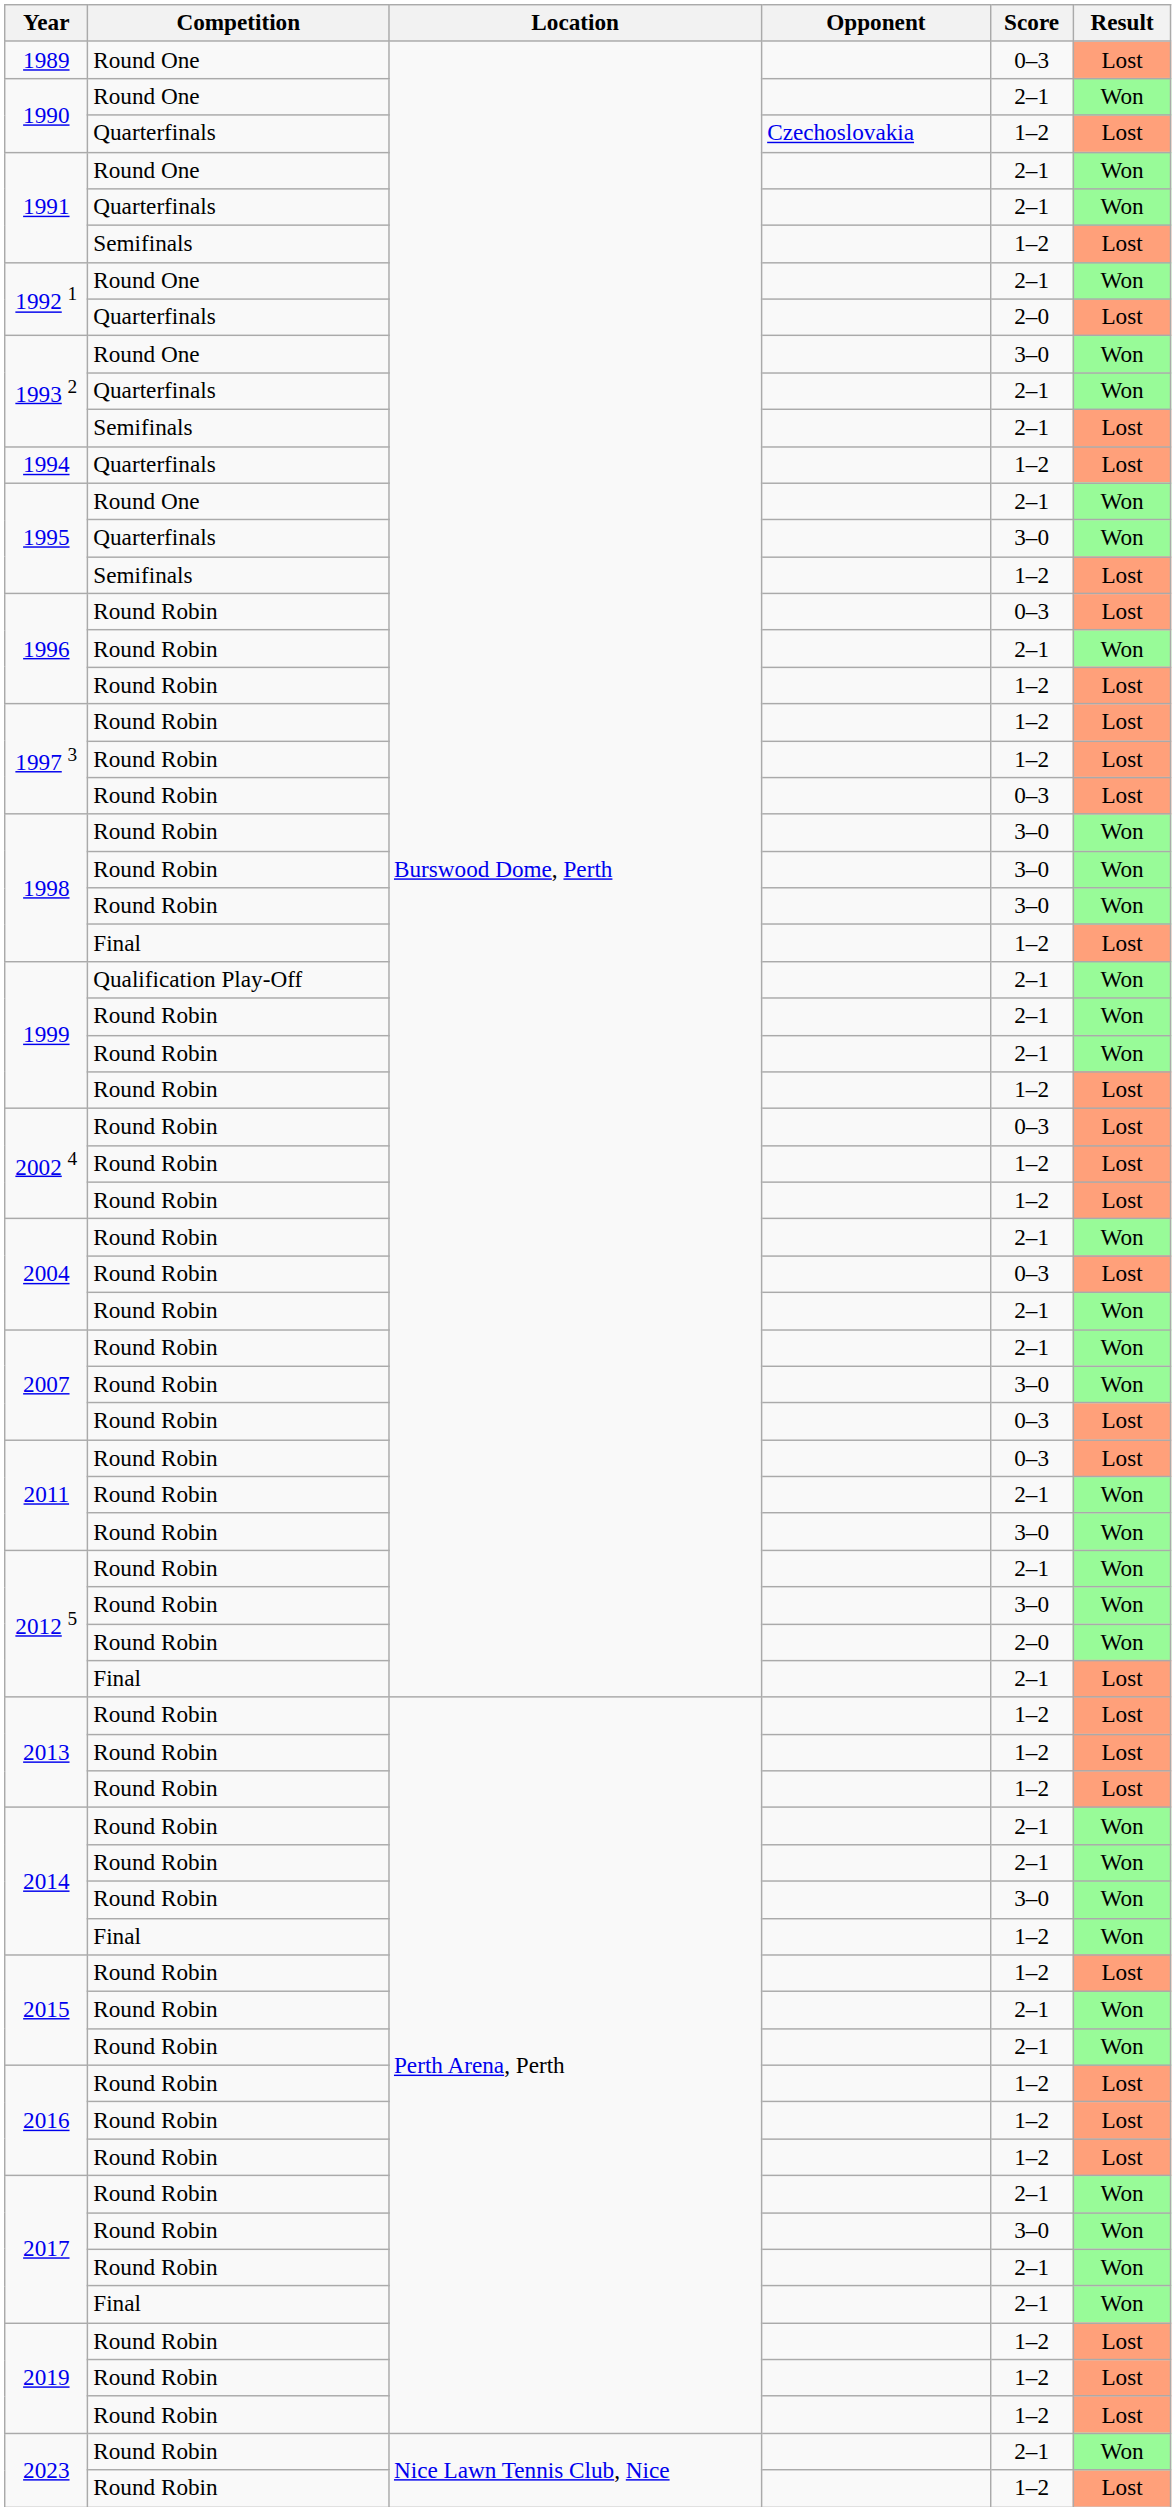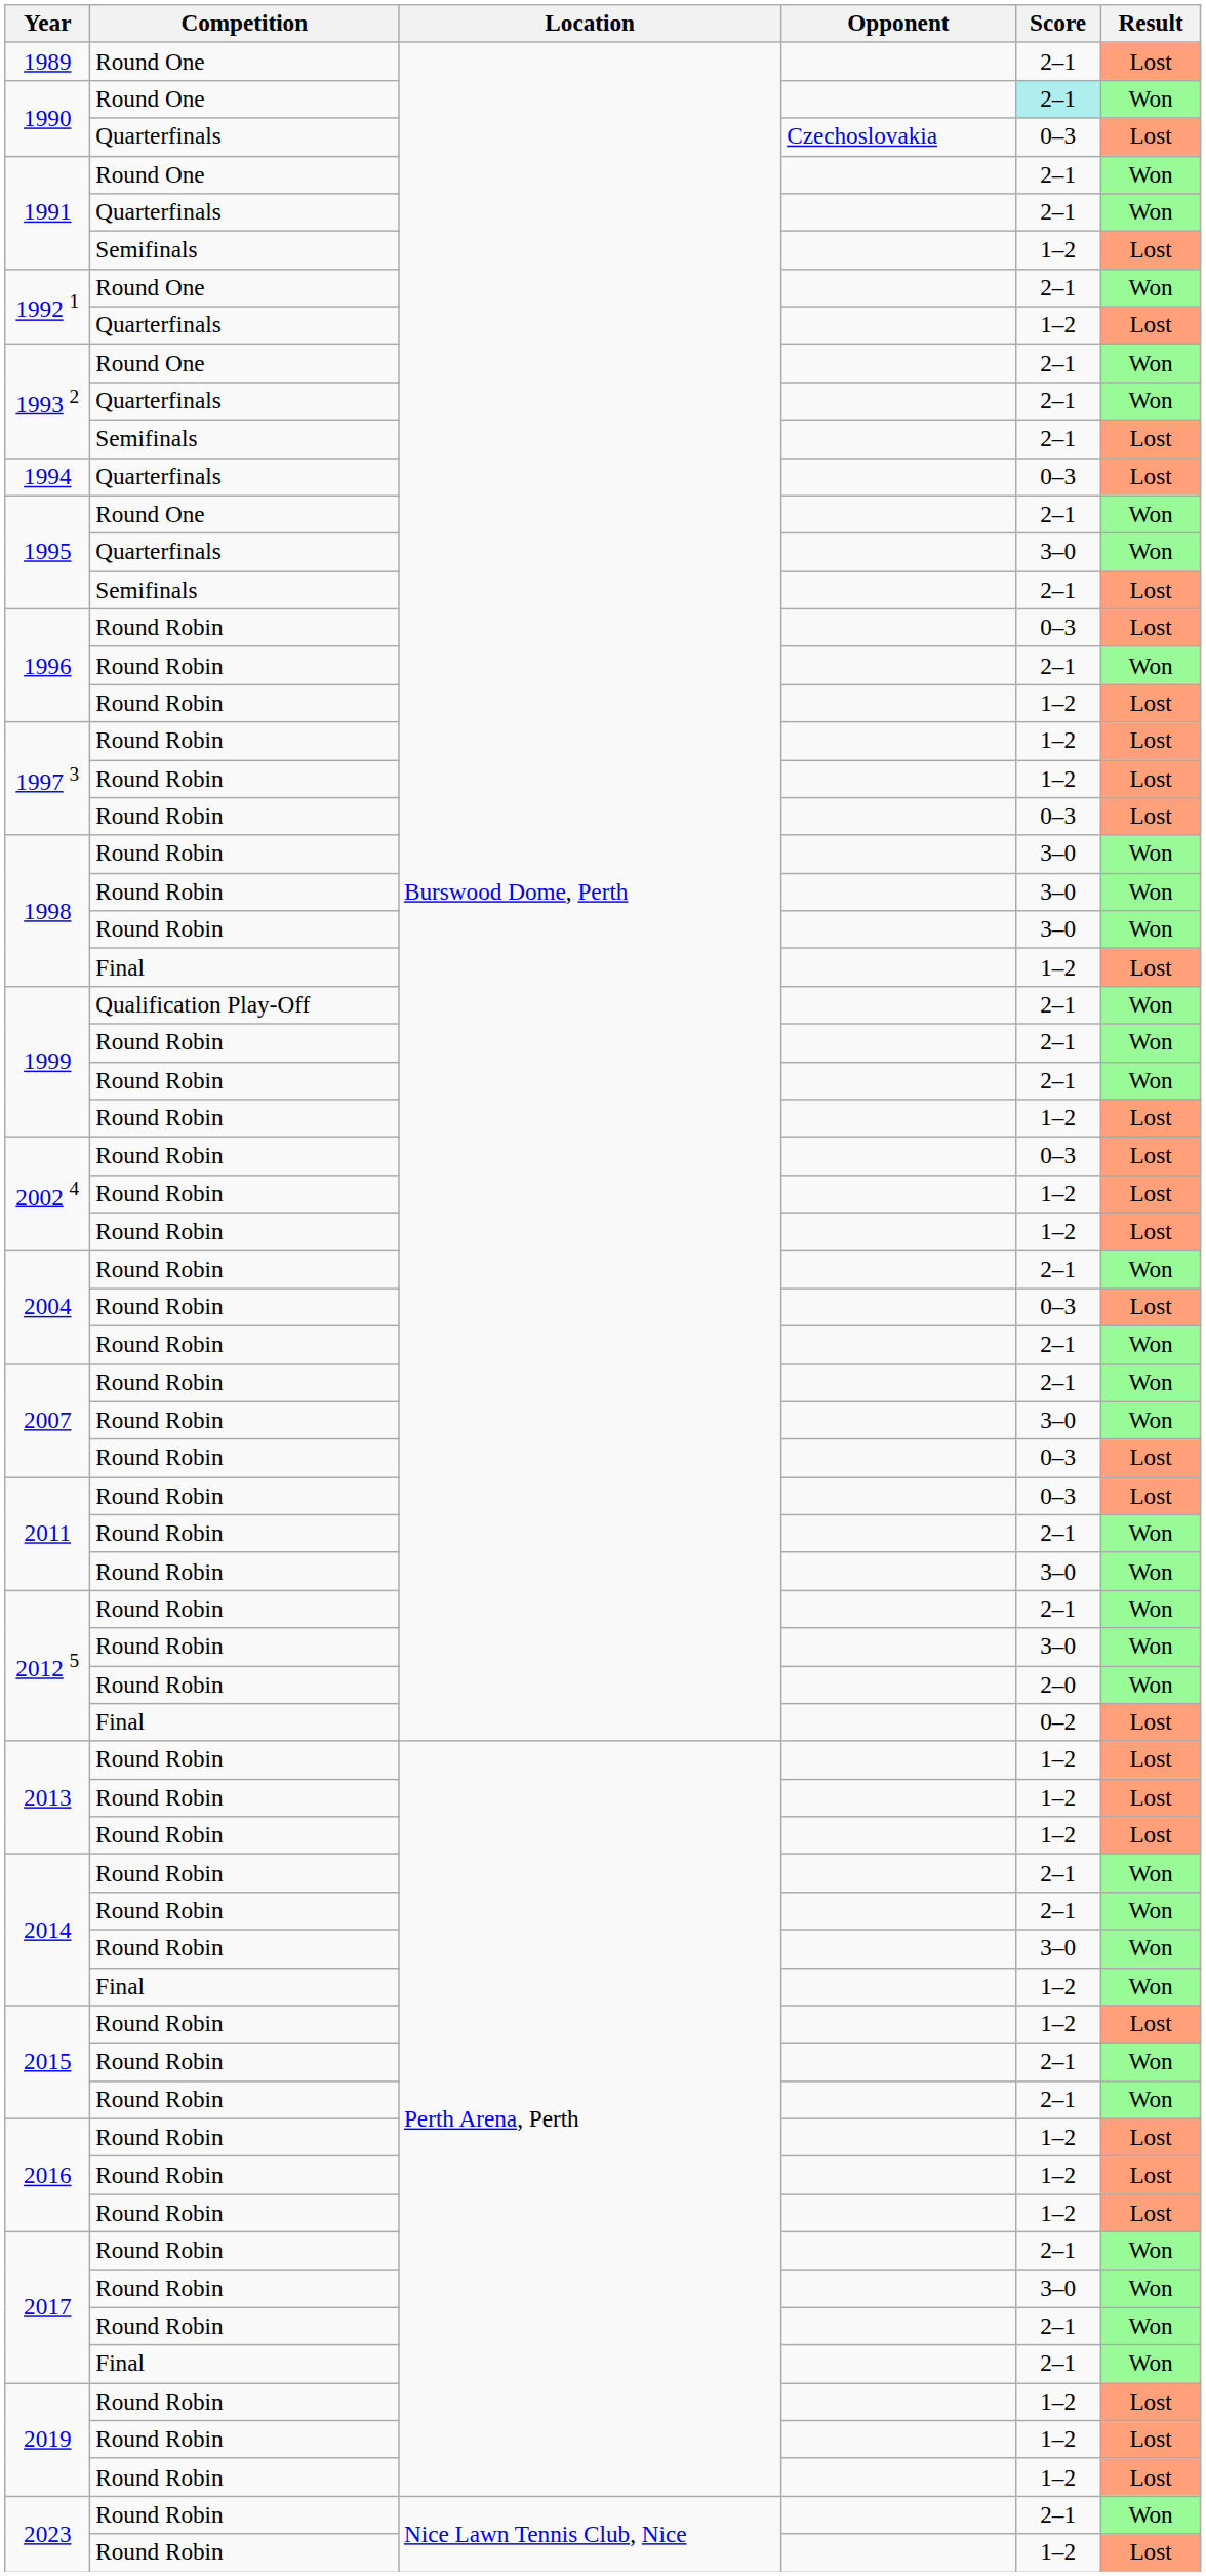1989 | Score: 0–3 -> 2–1
1990 / Round One | Score: no background -> paleturquoise background
1990 / Quarterfinals | Score: 1–2 -> 0–3
1992 1 / Quarterfinals | Score: 2–0 -> 1–2
1993 2 / Round One | Score: 3–0 -> 2–1
1994 | Score: 1–2 -> 0–3
1995 / Semifinals | Score: 1–2 -> 2–1
2012 5 / Final | Score: 2–1 -> 0–2
